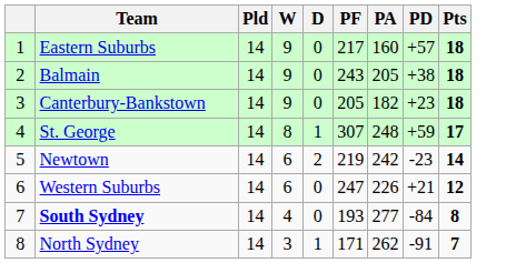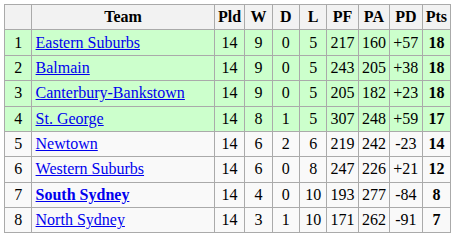+ column: L | 5 | 5 | 5 | 5 | 6 | 8 | 10 | 10
